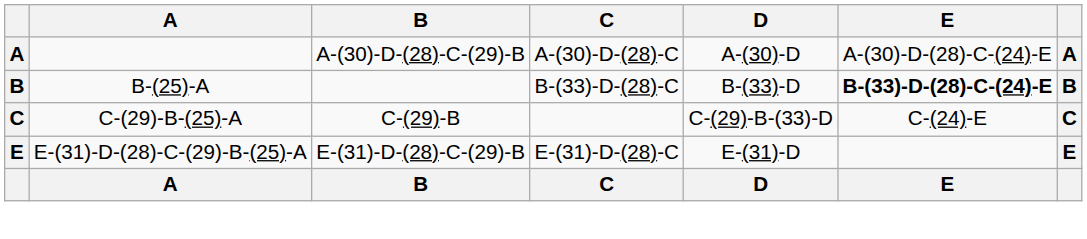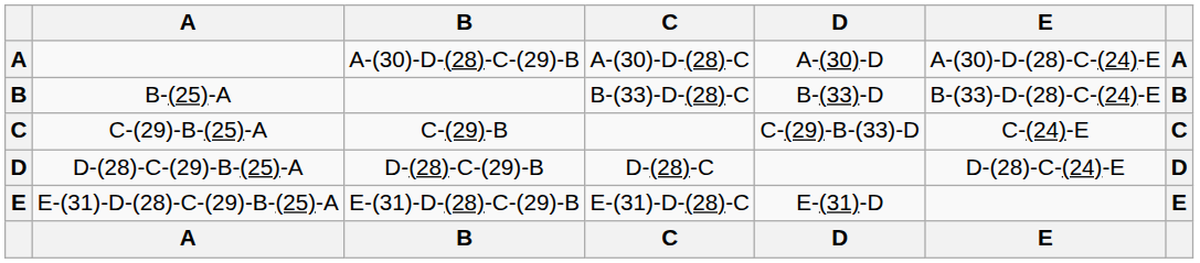B-(25)-A | E: bold -> normal
+ row: D | D-(28)-C-(29)-B-(25)-A | D-(28)-C-(29)-B | D-(28)-C | D-(28)-C-(24)-E | D
